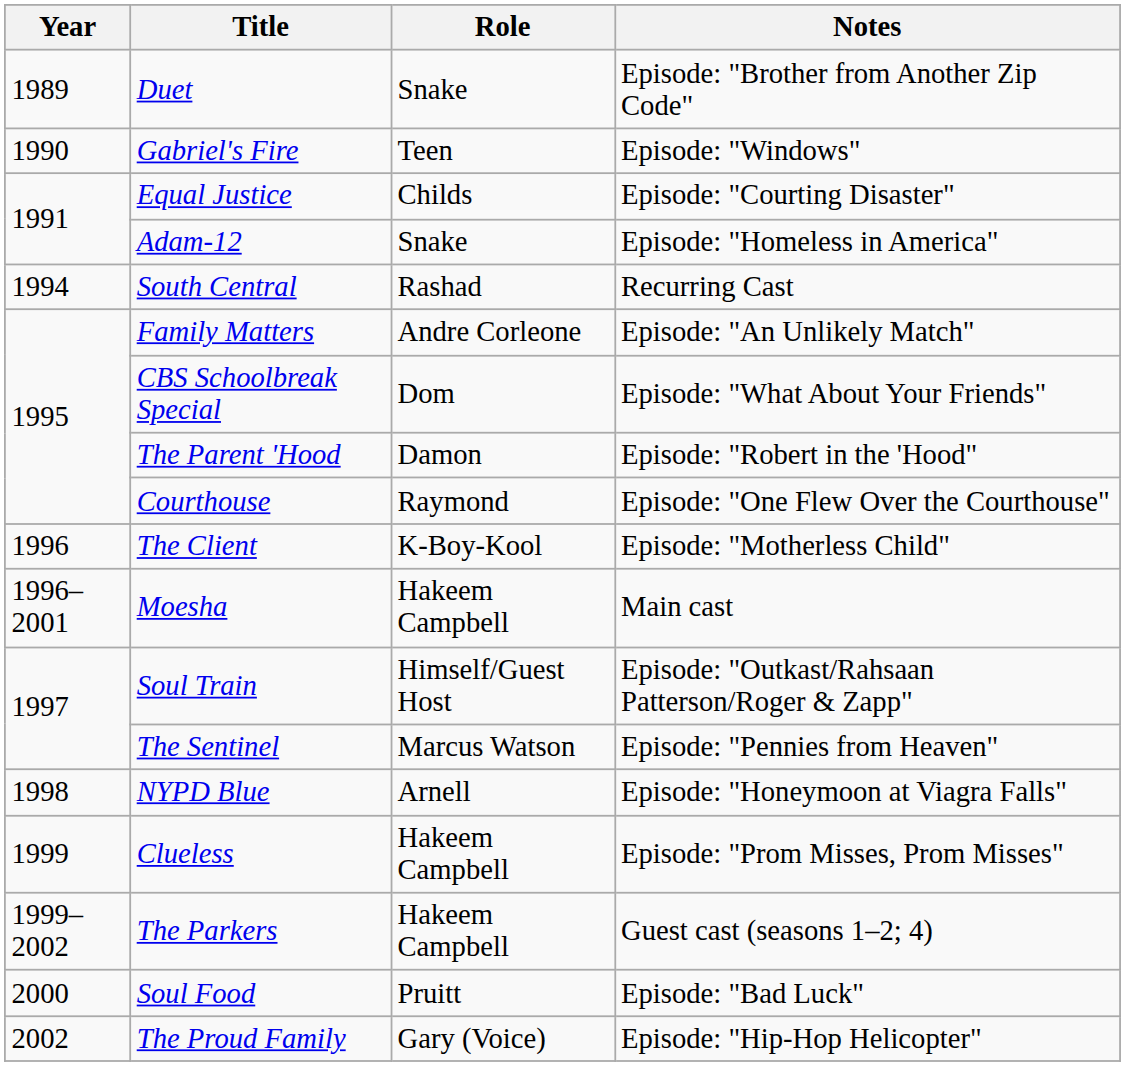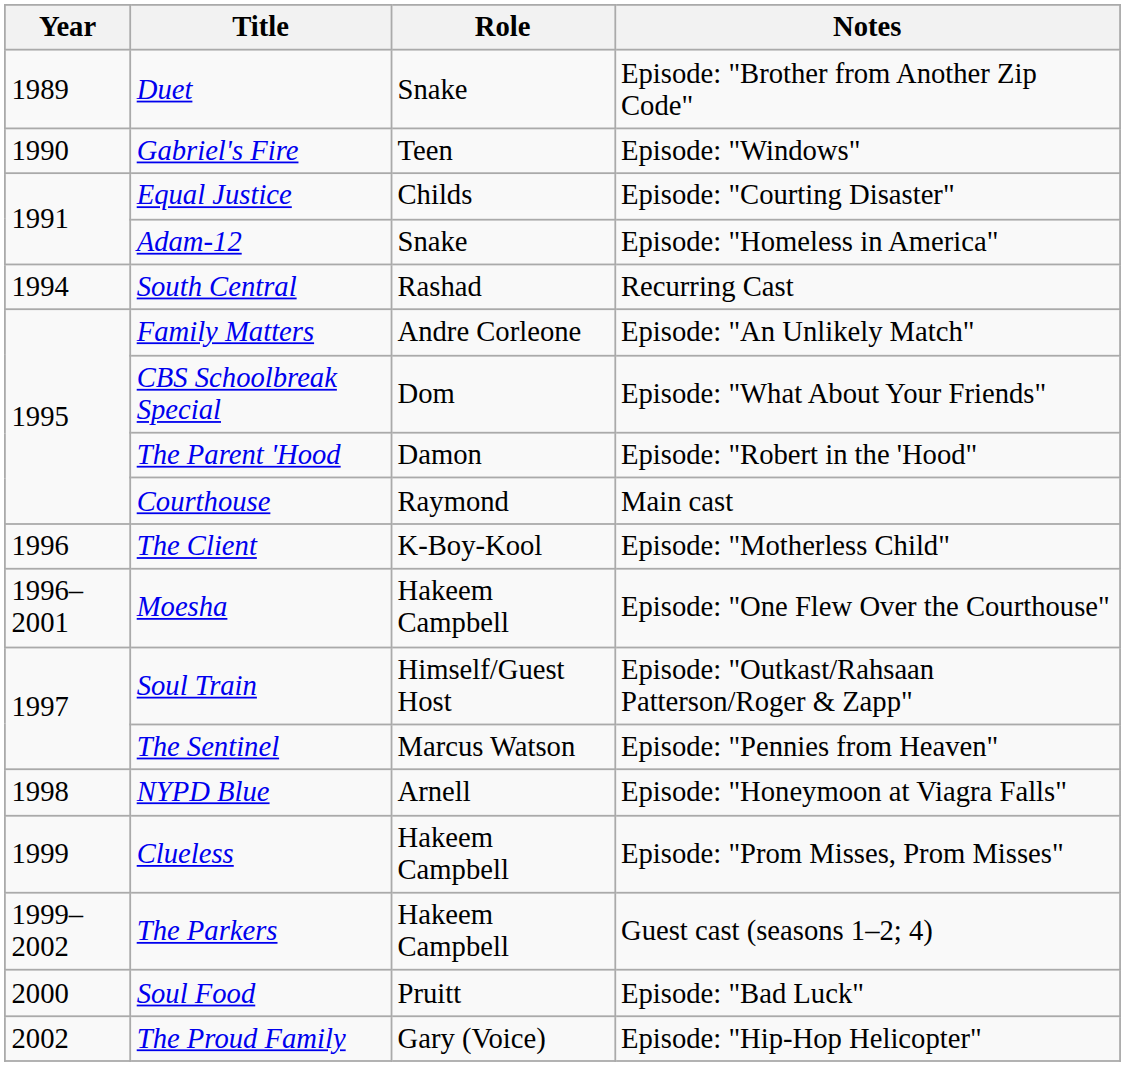Courthouse | Notes: Episode: "One Flew Over the Courthouse" -> Main cast
Moesha | Notes: Main cast -> Episode: "One Flew Over the Courthouse"
